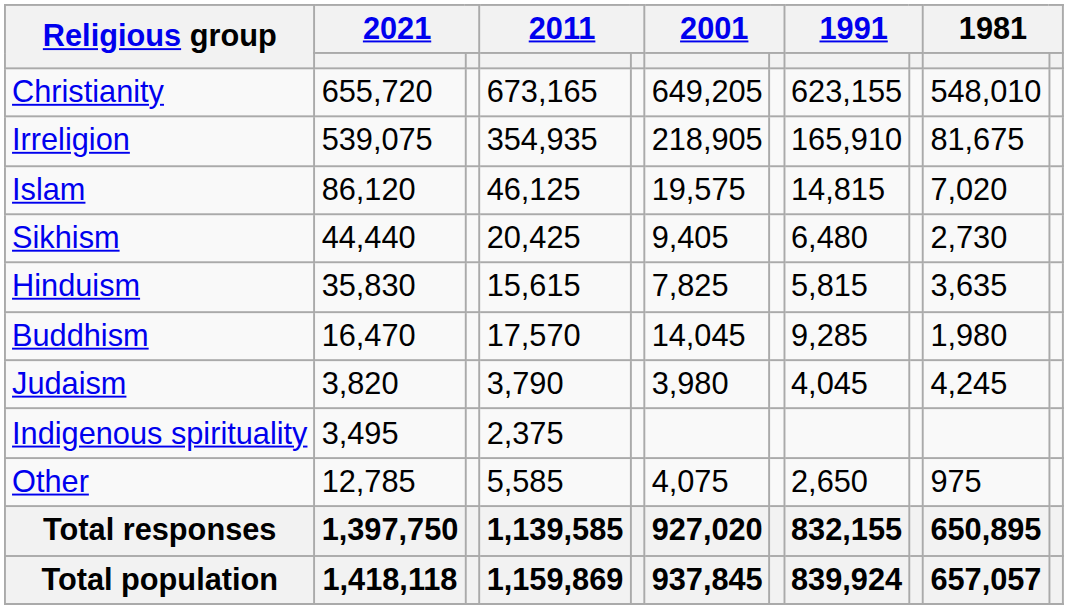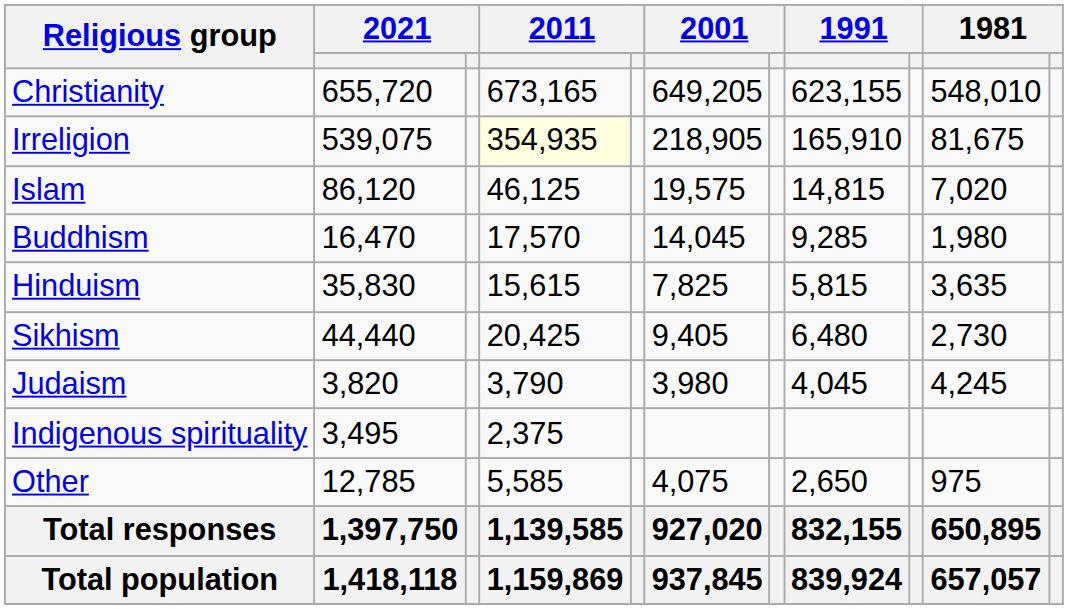Irreligion | column 4: no background -> lightyellow background
rows swapped: Sikhism <-> Buddhism
